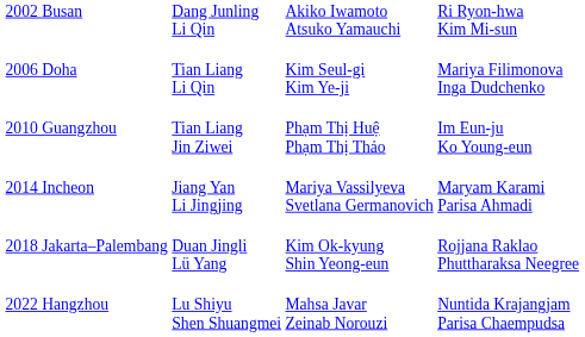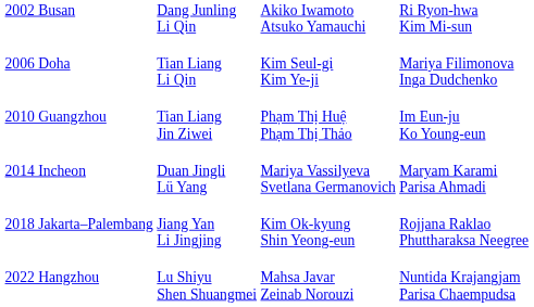2014 Incheon | column 2: Jiang Yan Li Jingjing -> Duan Jingli Lü Yang
2018 Jakarta–Palembang | column 2: Duan Jingli Lü Yang -> Jiang Yan Li Jingjing
